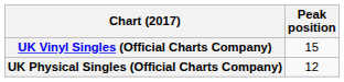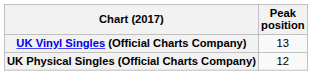UK Vinyl Singles (Official Charts Company) | Peak position: 15 -> 13
